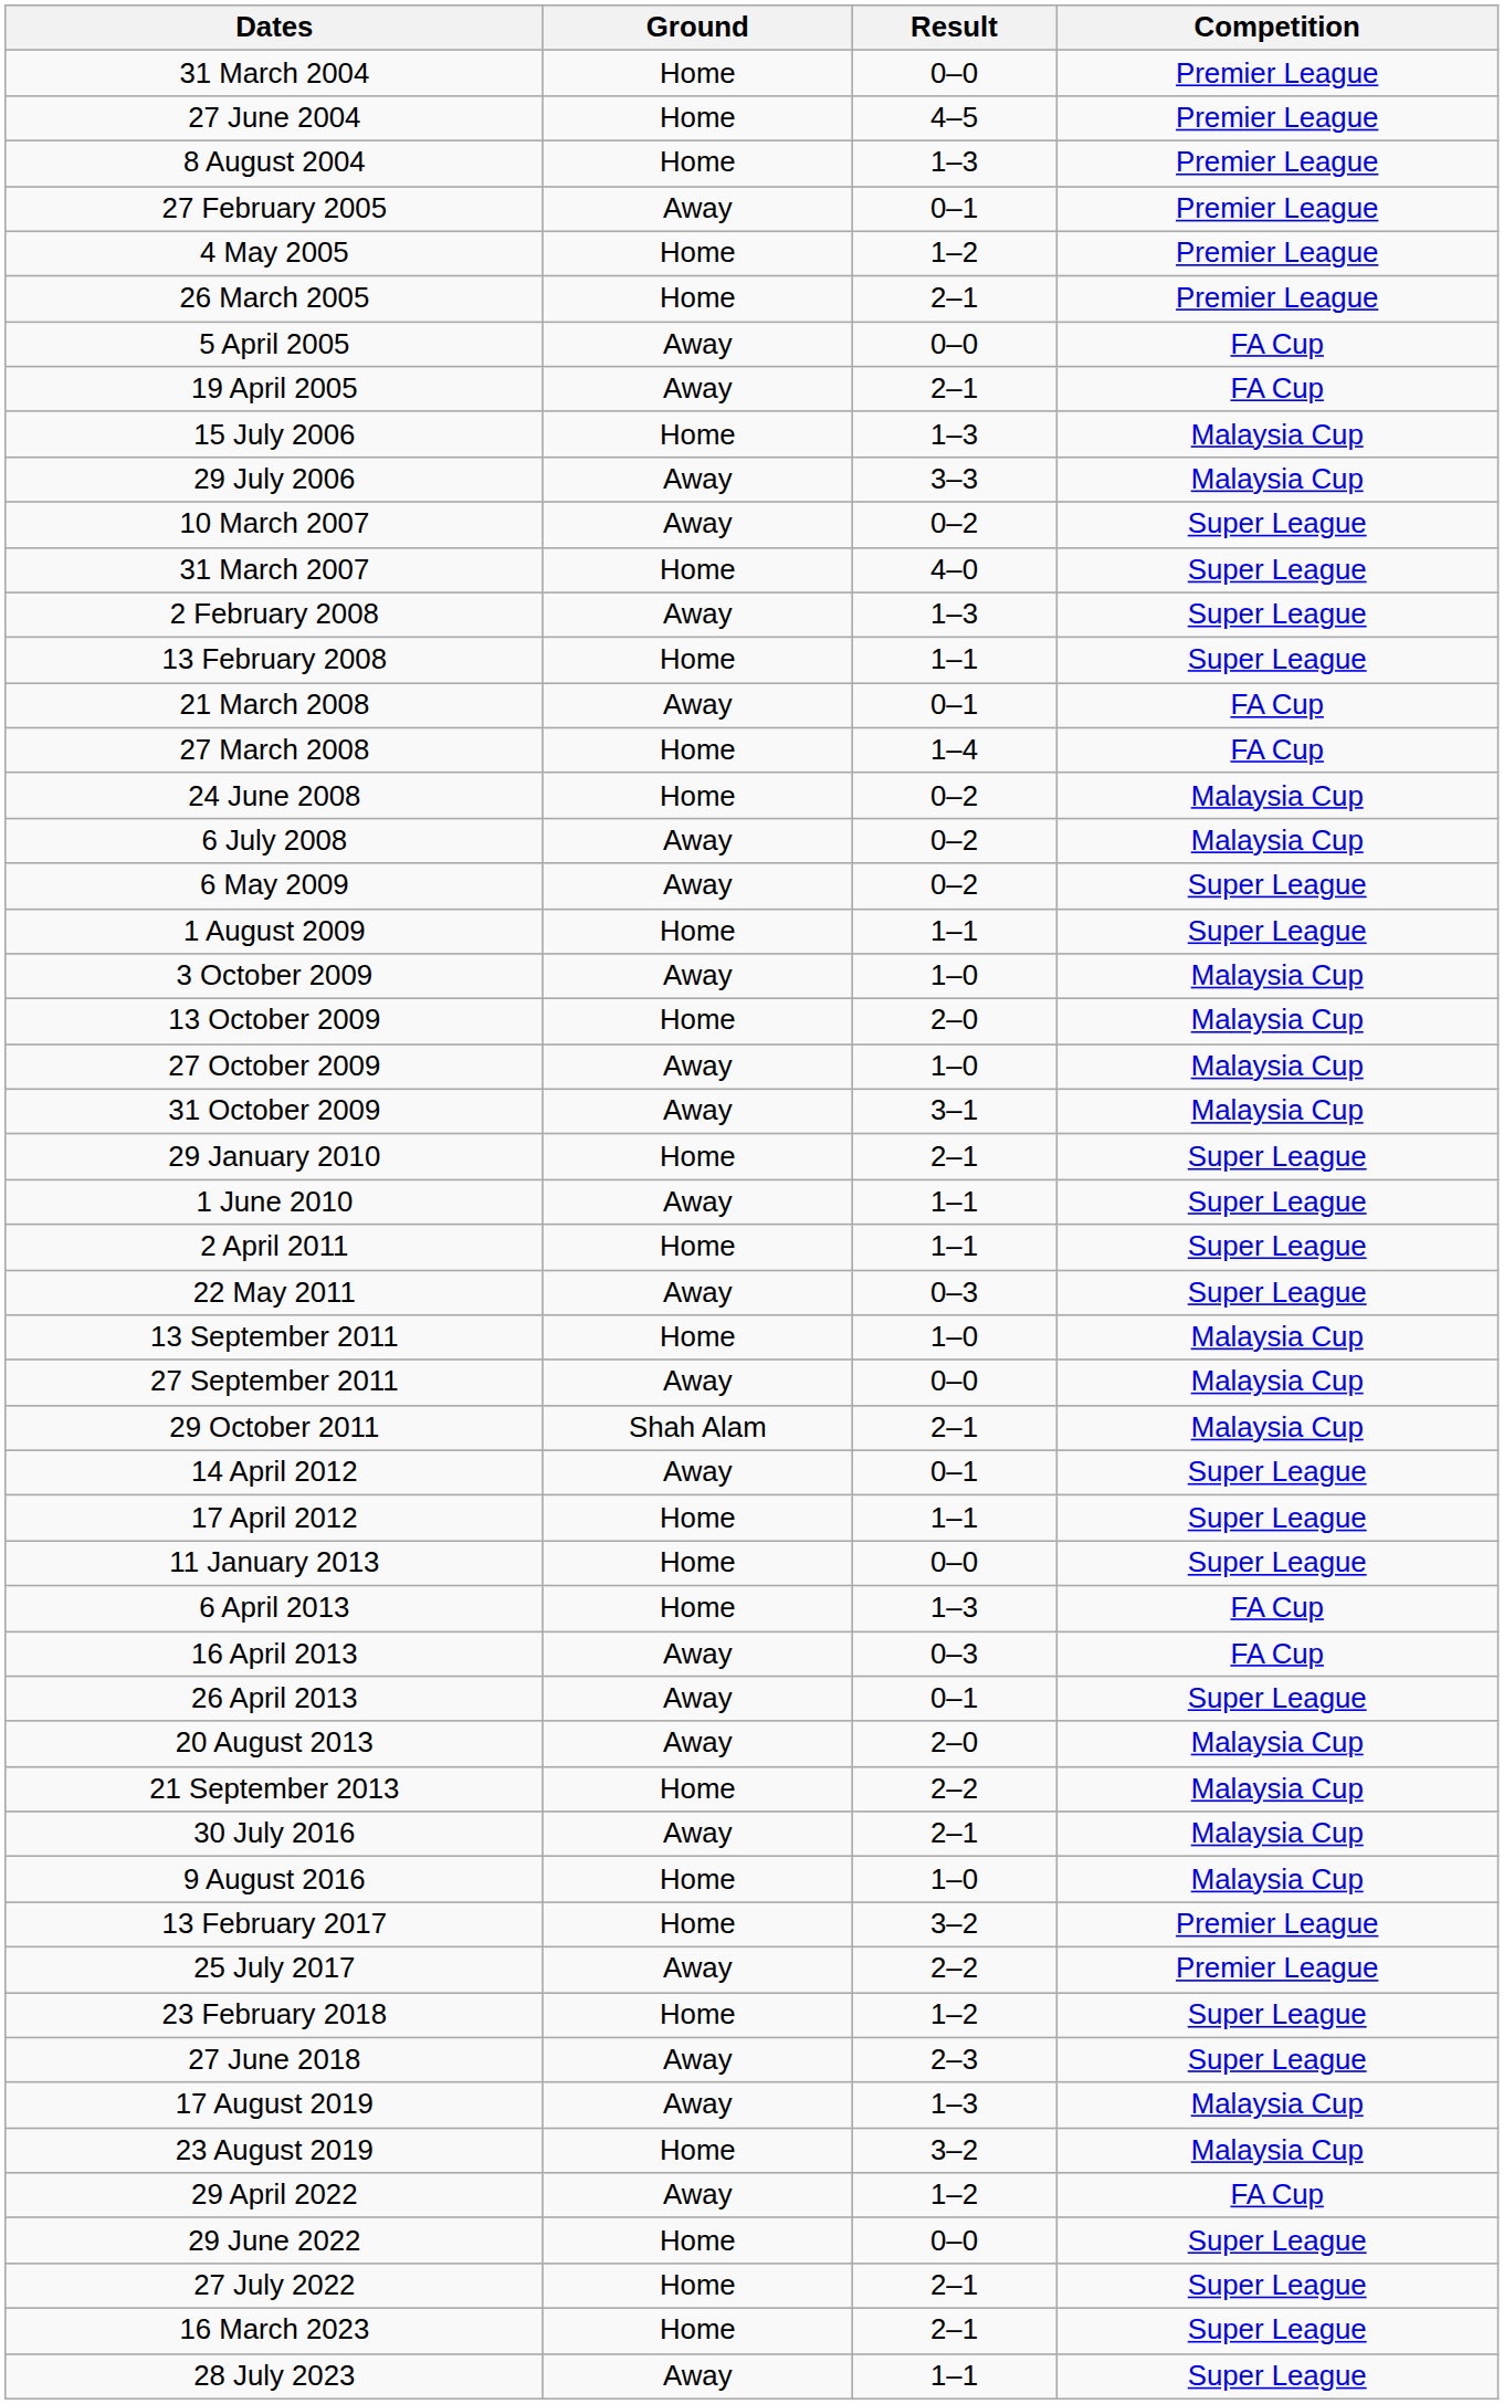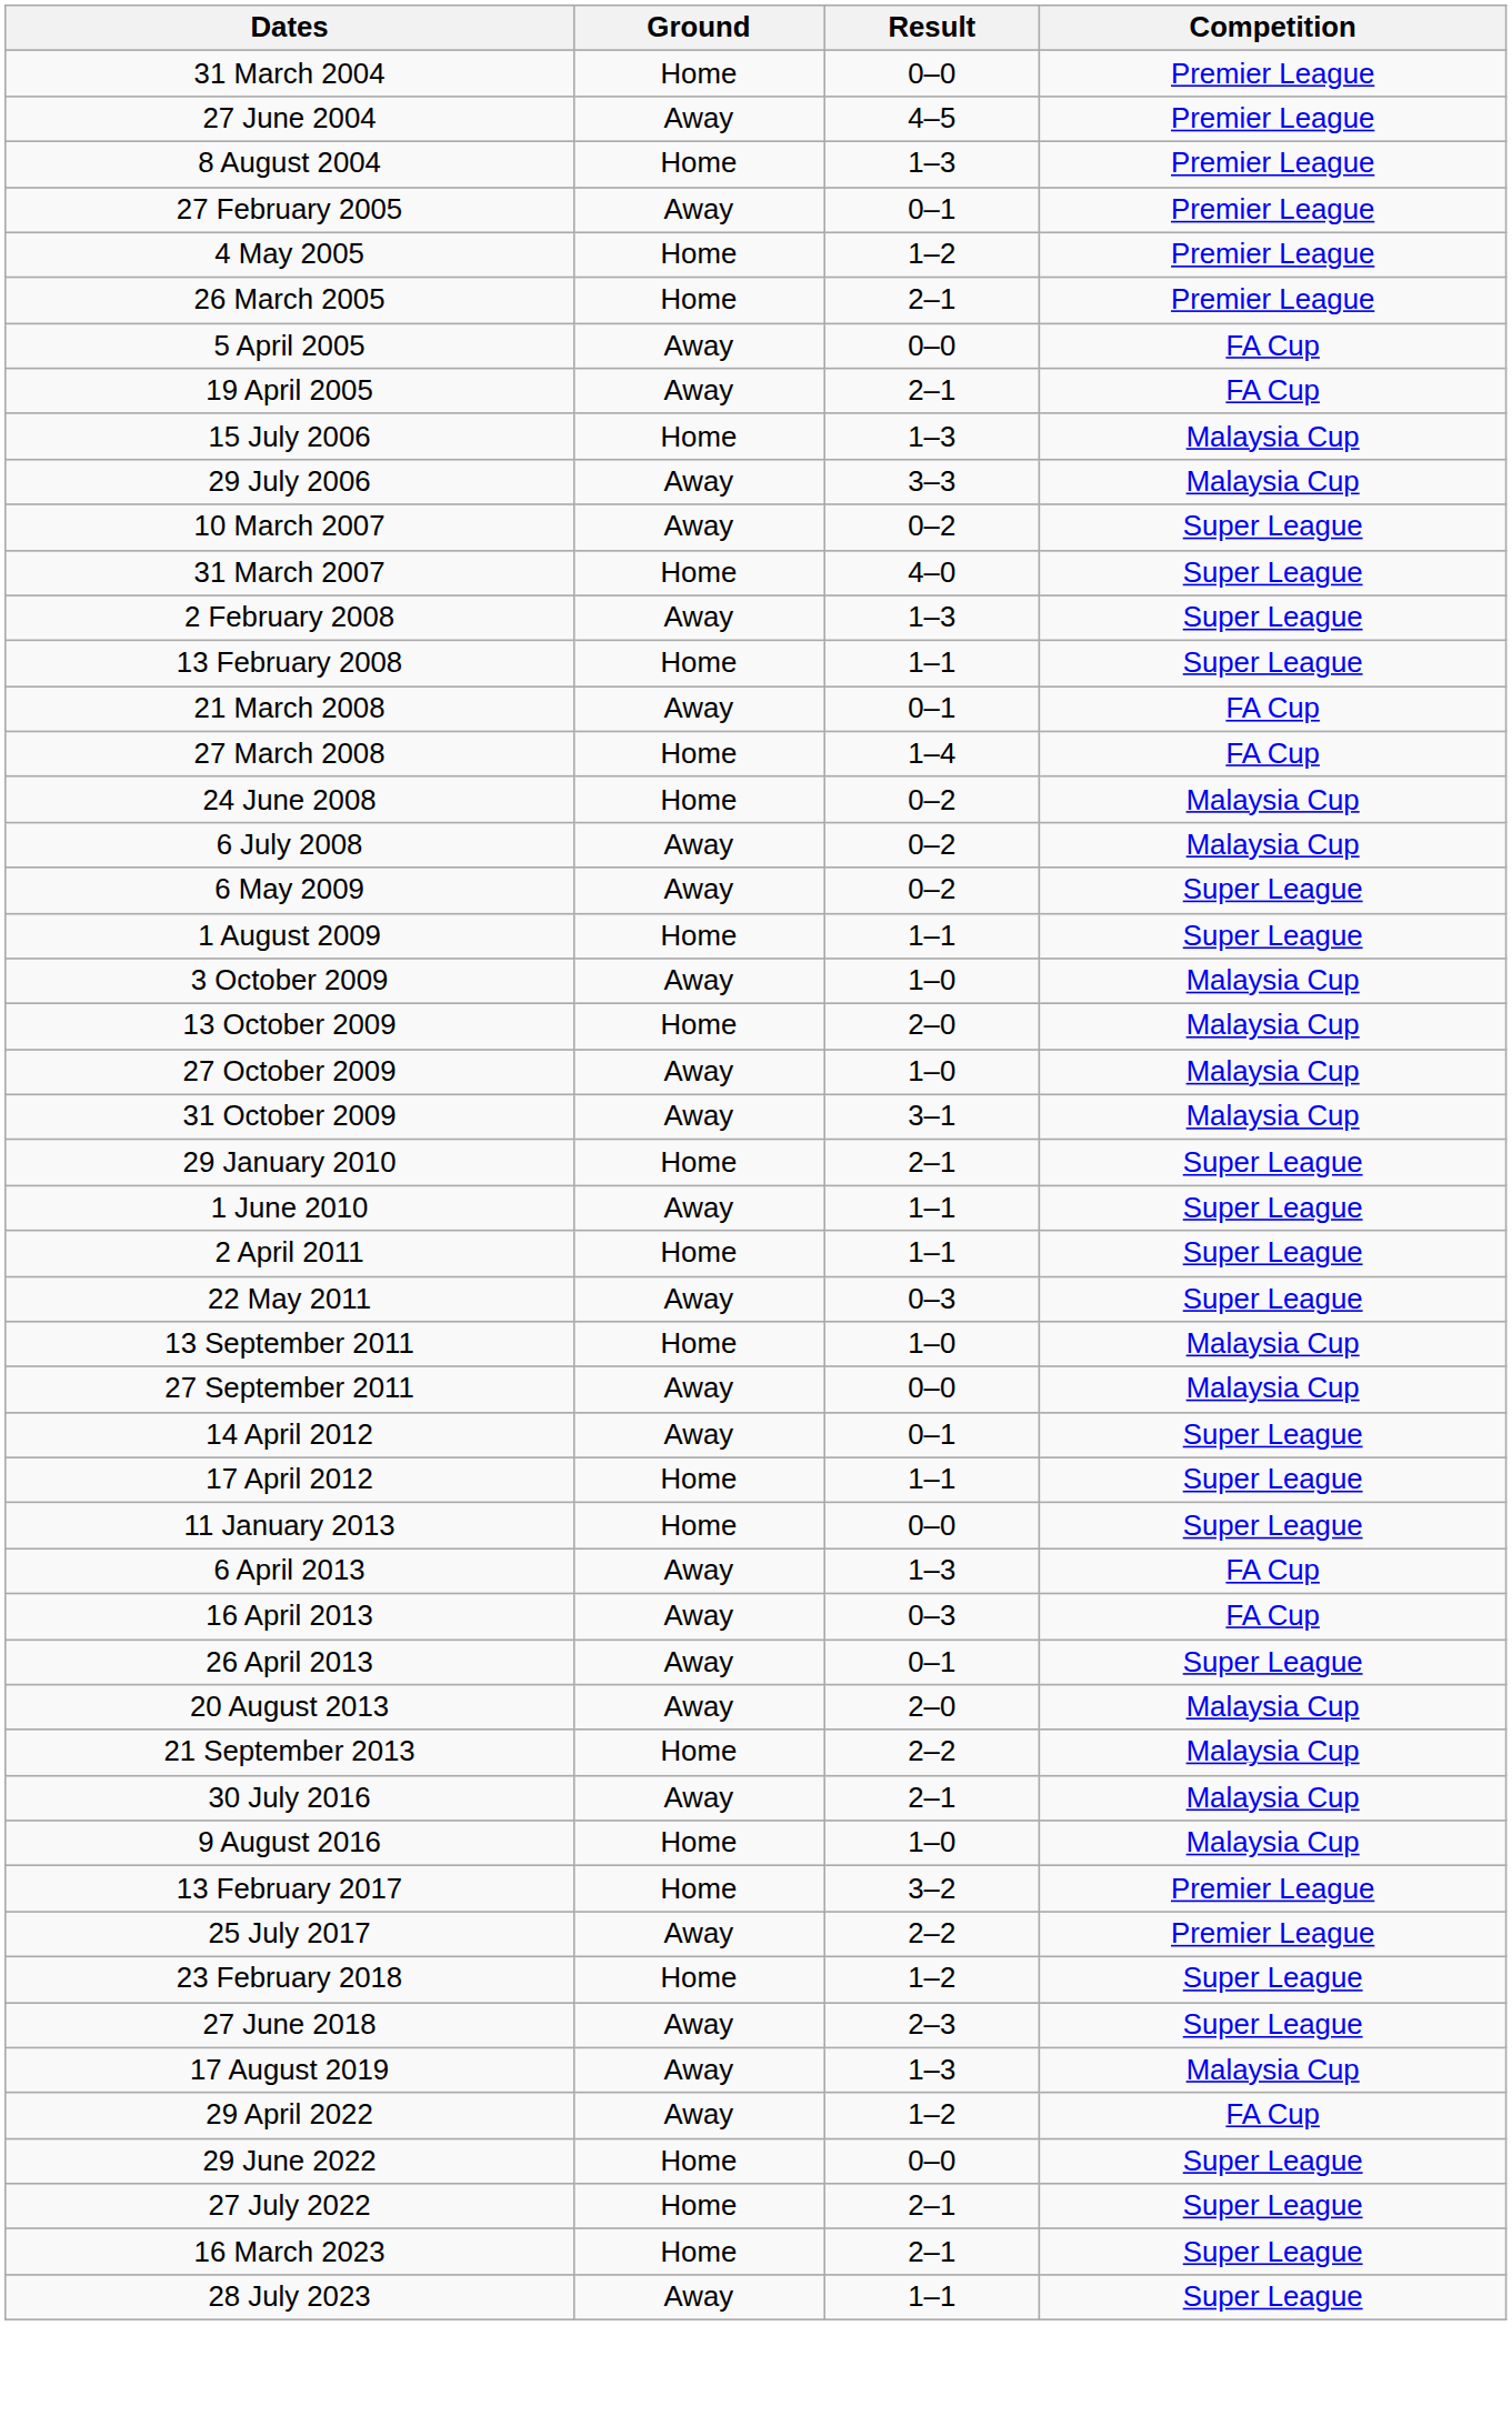27 June 2004 | Ground: Home -> Away
- row: 29 October 2011 | Shah Alam | 2–1 | Malaysia Cup
6 April 2013 | Ground: Home -> Away
- row: 23 August 2019 | Home | 3–2 | Malaysia Cup
